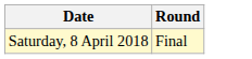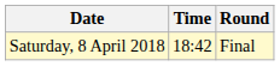+ column: Time | 18:42
